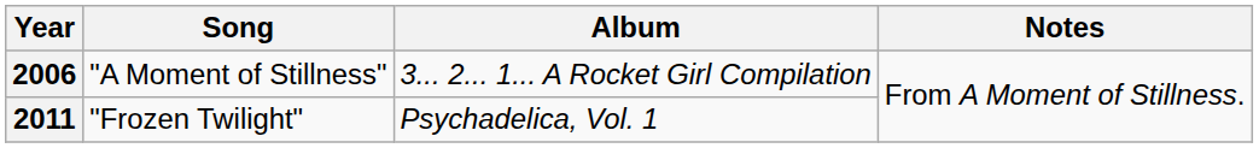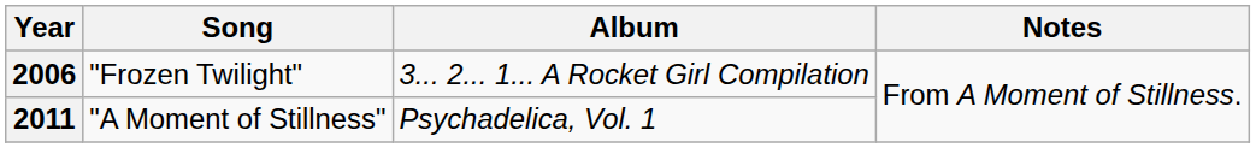2006 | Song: "A Moment of Stillness" -> "Frozen Twilight"
2011 | Song: "Frozen Twilight" -> "A Moment of Stillness"
